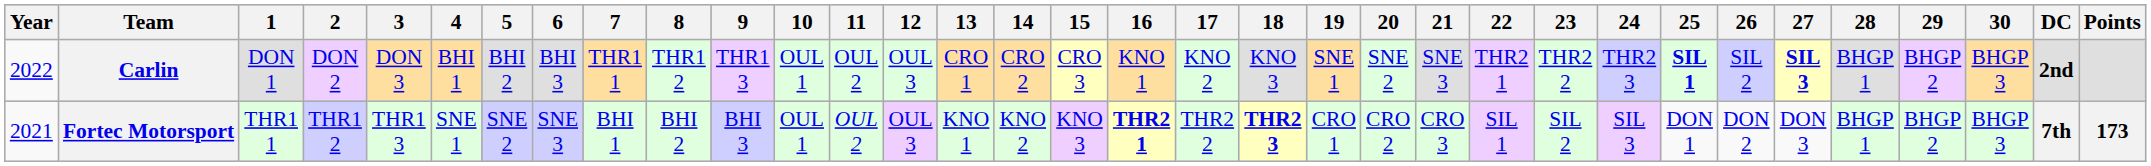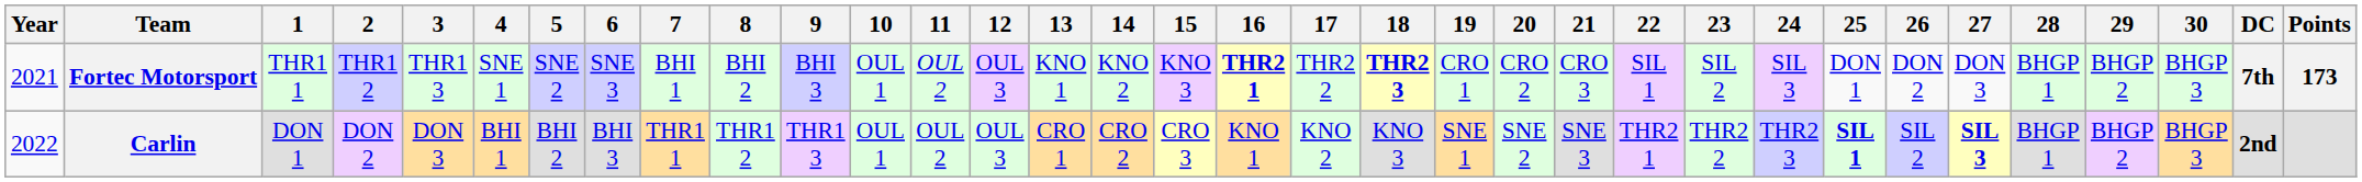rows swapped: Fortec Motorsport <-> Carlin
